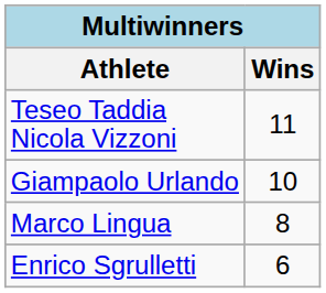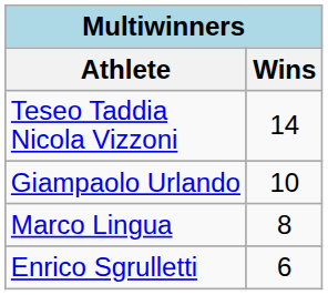Teseo Taddia Nicola Vizzoni | Wins: 11 -> 14
